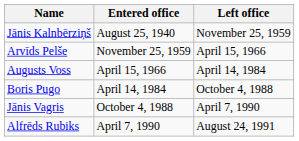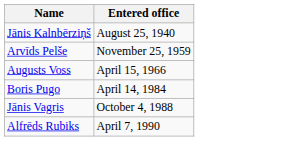- column: Left office | November 25, 1959 | April 15, 1966 | April 14, 1984 | October 4, 1988 | April 7, 1990 | August 24, 1991
